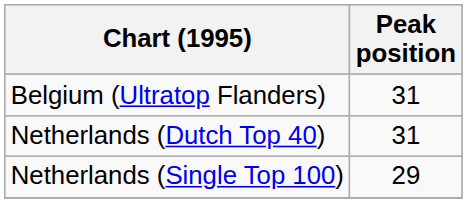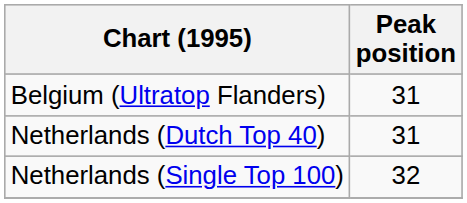Netherlands (Single Top 100) | Peak position: 29 -> 32
